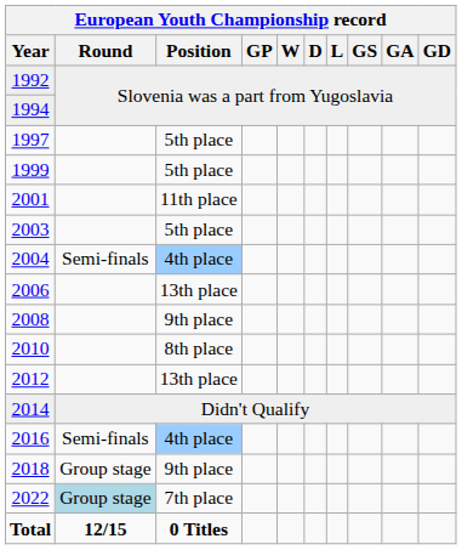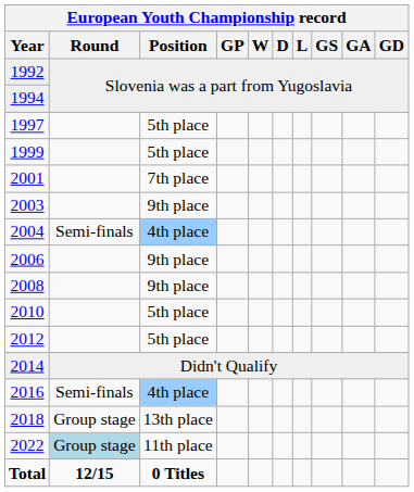2001 | European Youth Championship record / Position: 11th place -> 7th place
2003 | European Youth Championship record / Position: 5th place -> 9th place
2006 | European Youth Championship record / Position: 13th place -> 9th place
2010 | European Youth Championship record / Position: 8th place -> 5th place
2012 | European Youth Championship record / Position: 13th place -> 5th place
2018 | European Youth Championship record / Position: 9th place -> 13th place
2022 | European Youth Championship record / Position: 7th place -> 11th place
